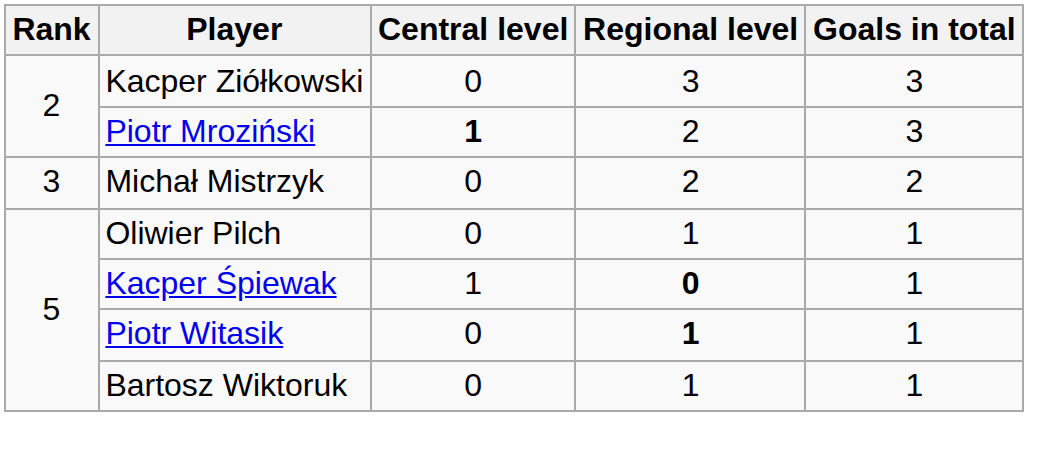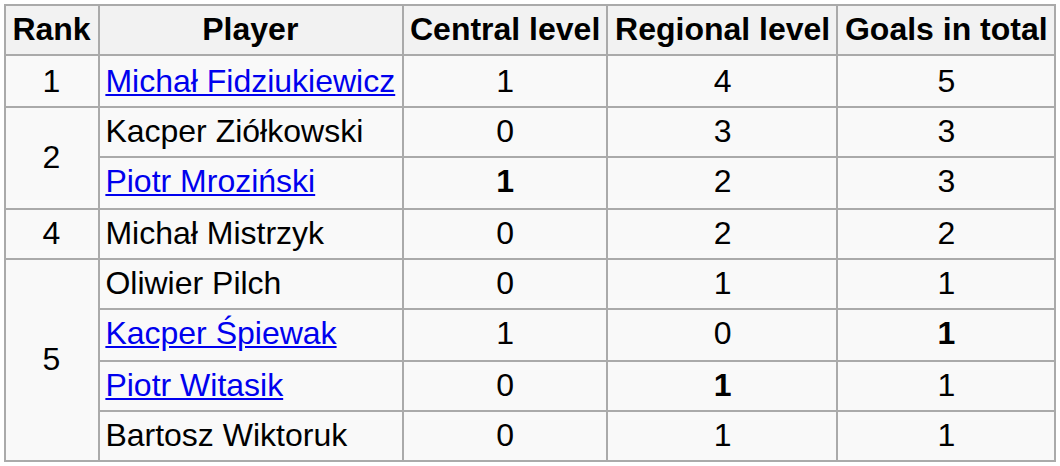+ row: 1 | Michał Fidziukiewicz | 1 | 4 | 5
Michał Mistrzyk | Rank: 3 -> 4
Kacper Śpiewak | Regional level: bold -> normal
Kacper Śpiewak | Goals in total: normal -> bold
